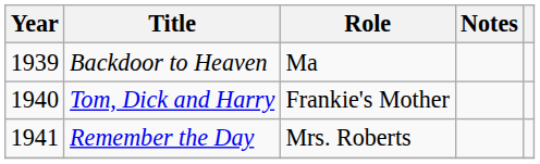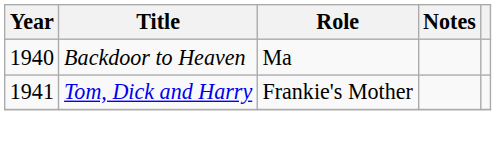Backdoor to Heaven | Year: 1939 -> 1940
Tom, Dick and Harry | Year: 1940 -> 1941
- row: 1941 | Remember the Day | Mrs. Roberts
